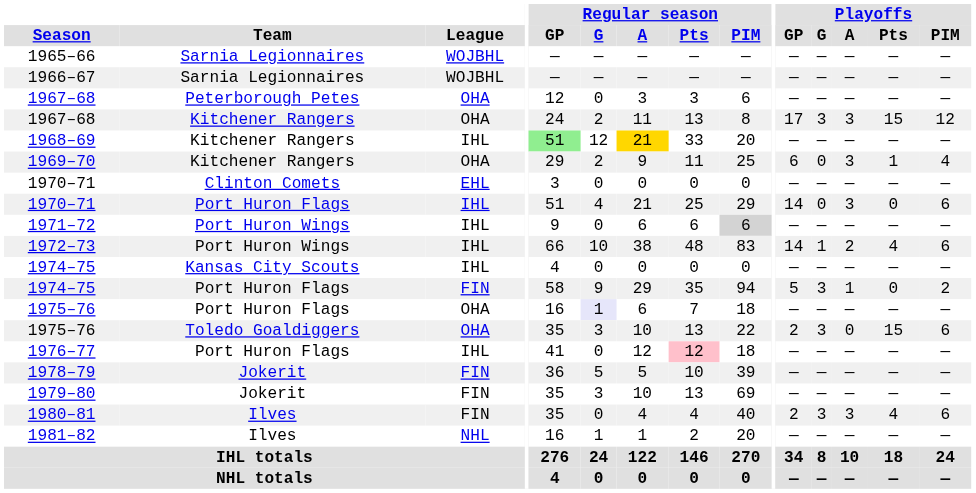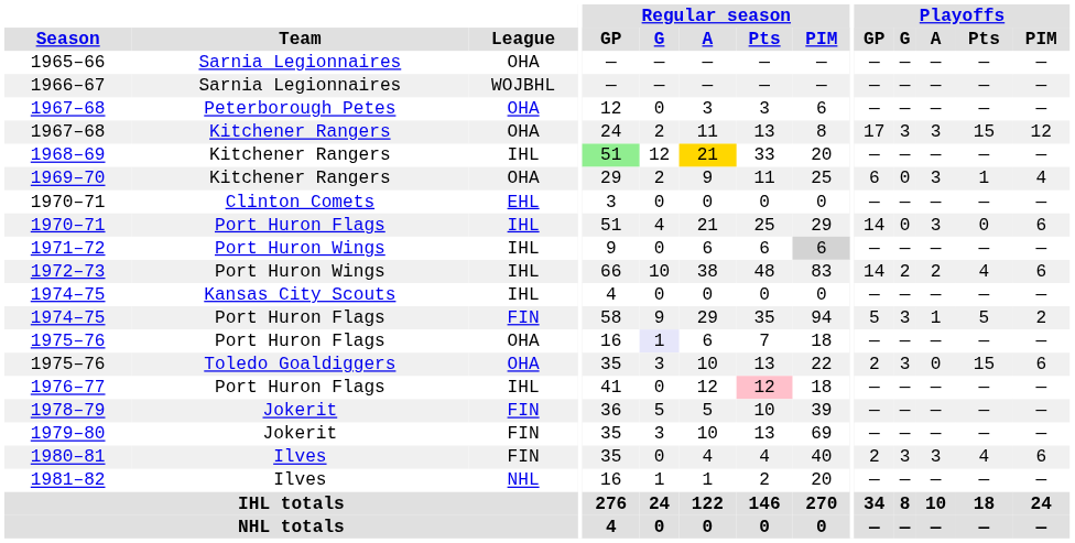1965–66 | League: WOJBHL -> OHA
1972–73 | Playoffs / G: 1 -> 2
1974–75 / Port Huron Flags | Playoffs / Pts: 0 -> 5
